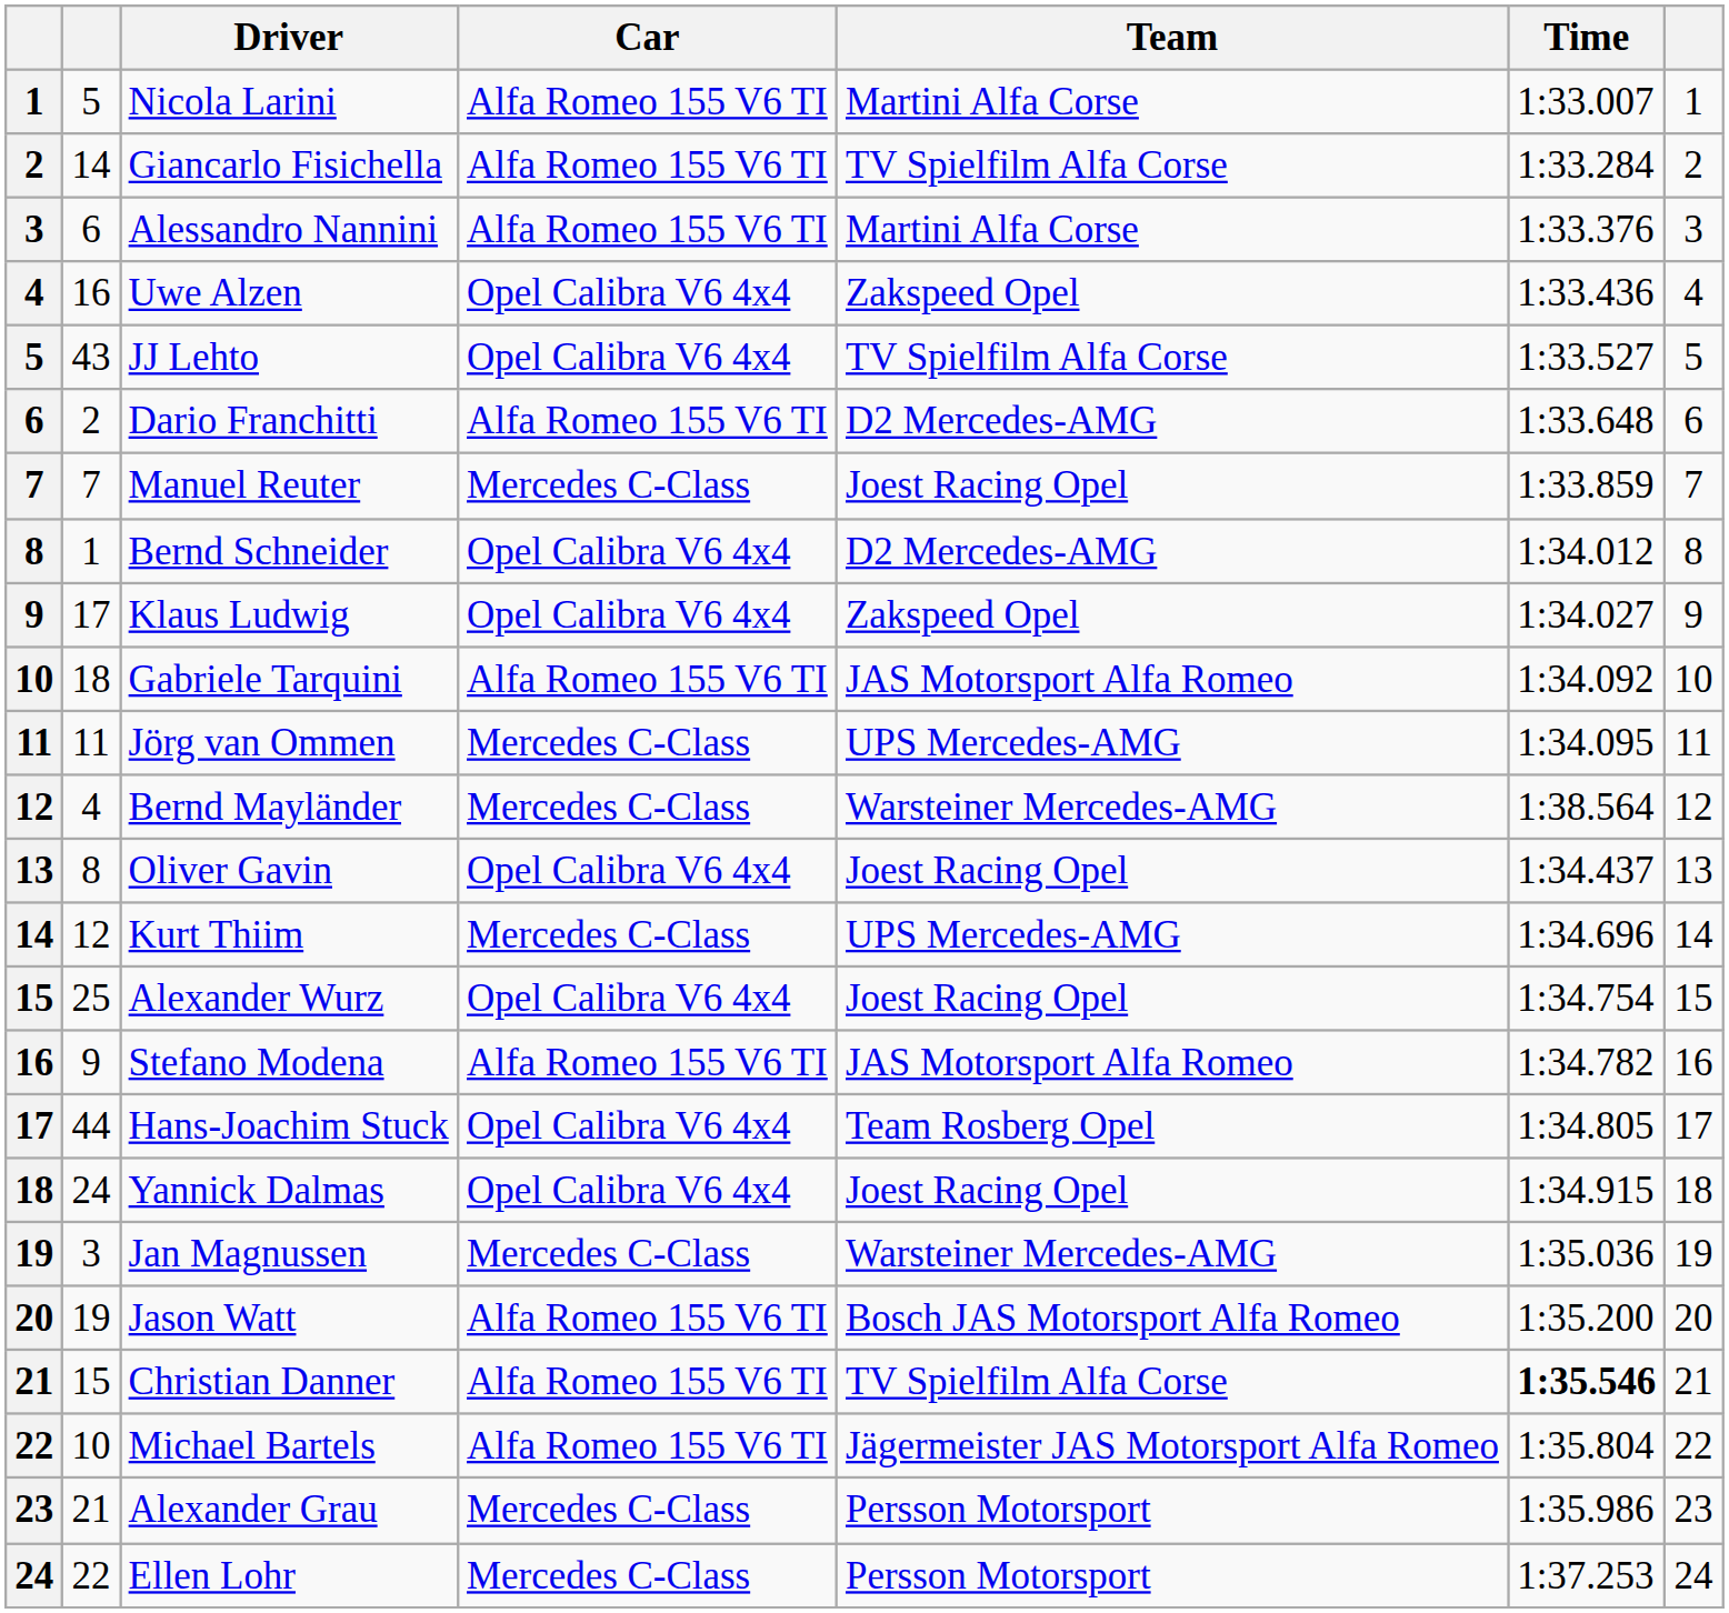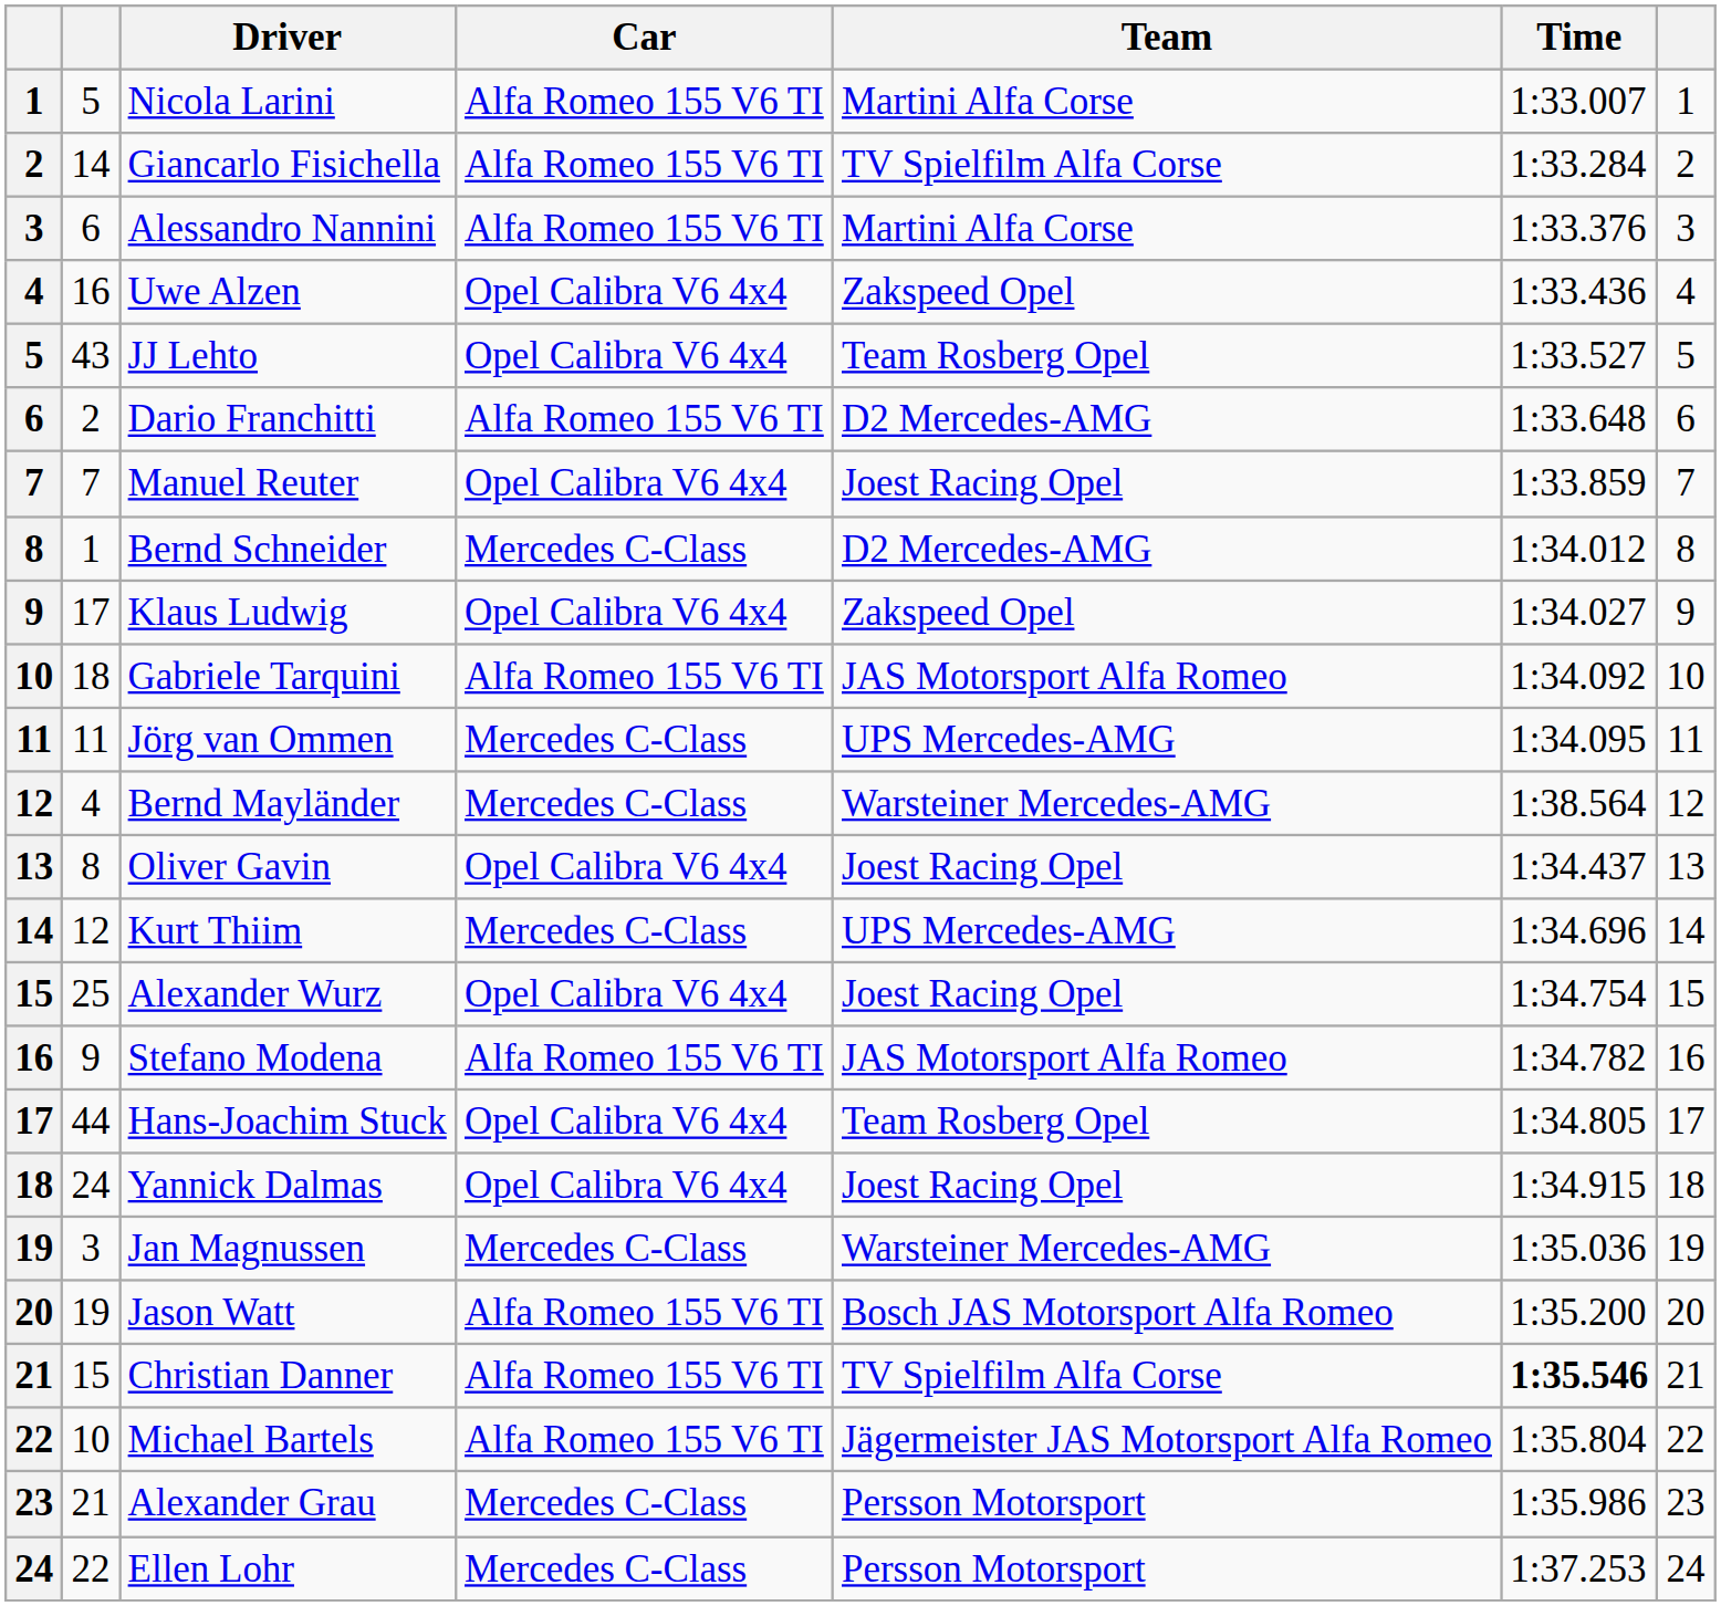JJ Lehto | Team: TV Spielfilm Alfa Corse -> Team Rosberg Opel
Manuel Reuter | Car: Mercedes C-Class -> Opel Calibra V6 4x4
Bernd Schneider | Car: Opel Calibra V6 4x4 -> Mercedes C-Class
